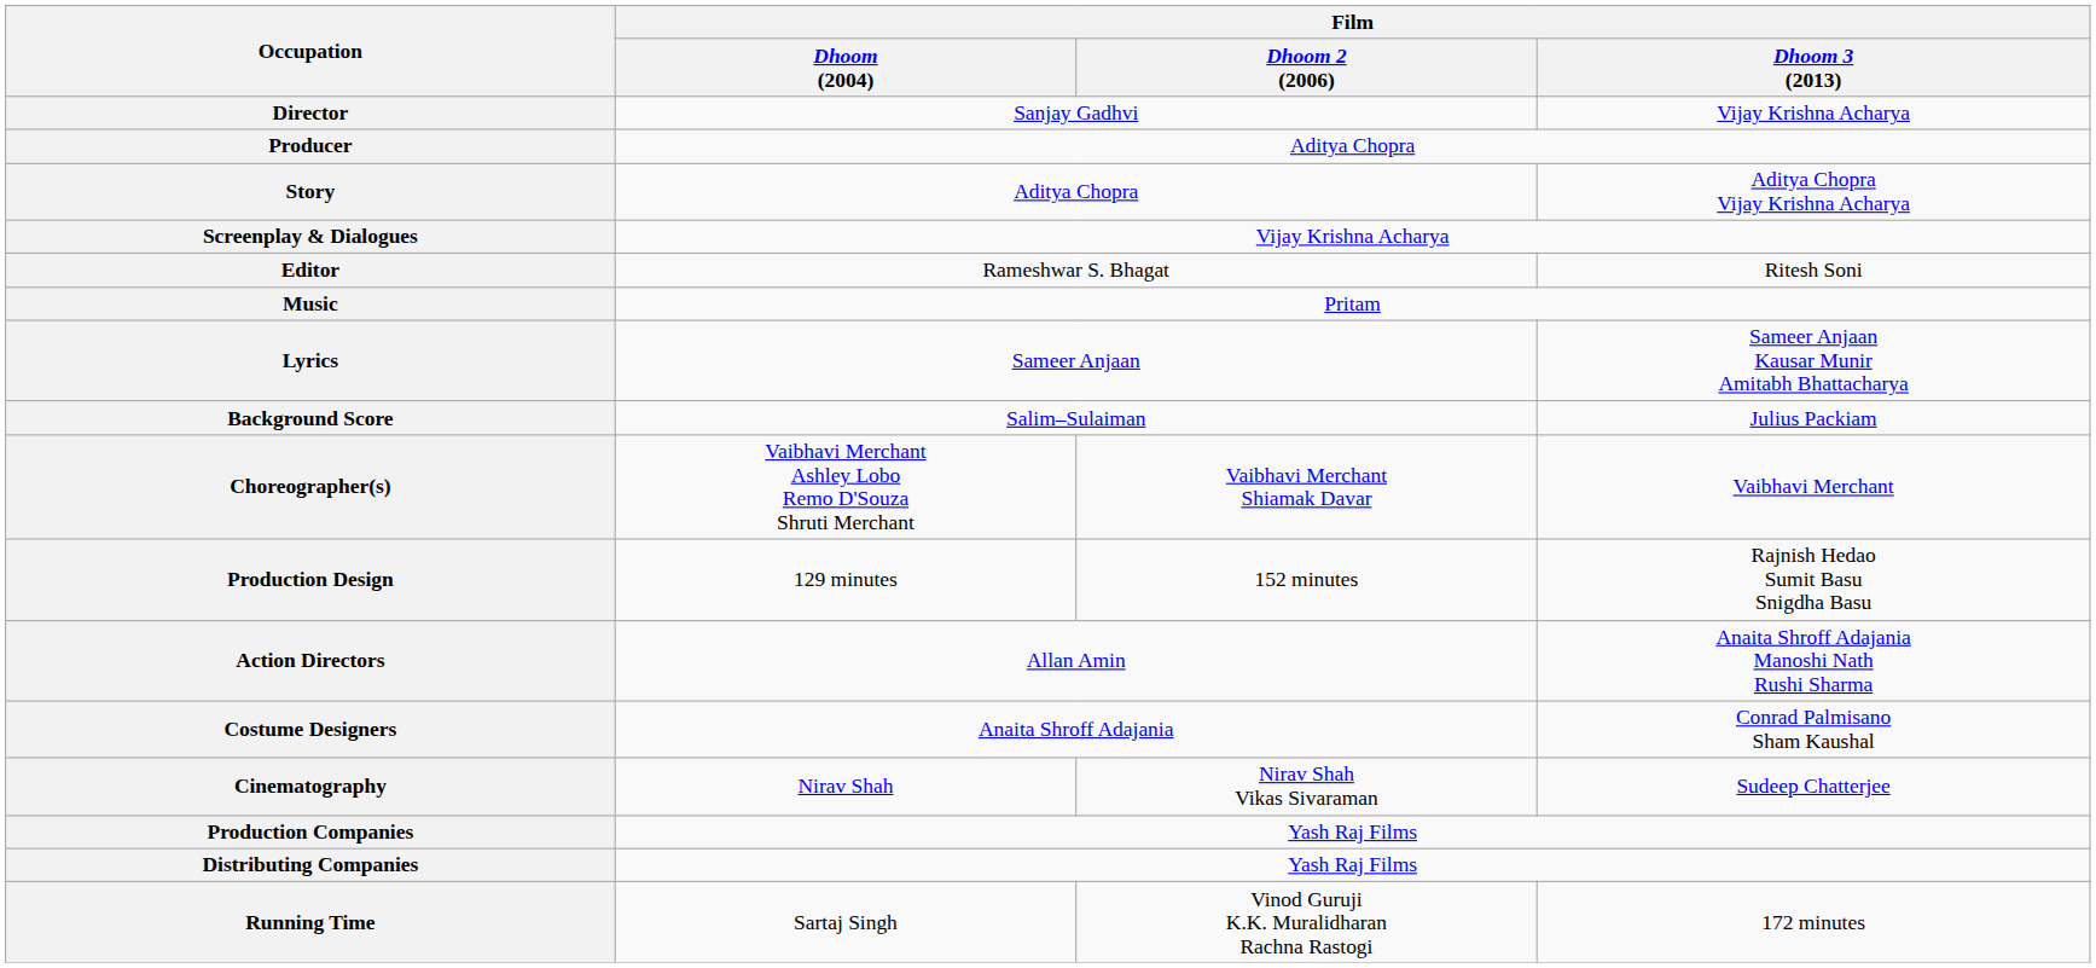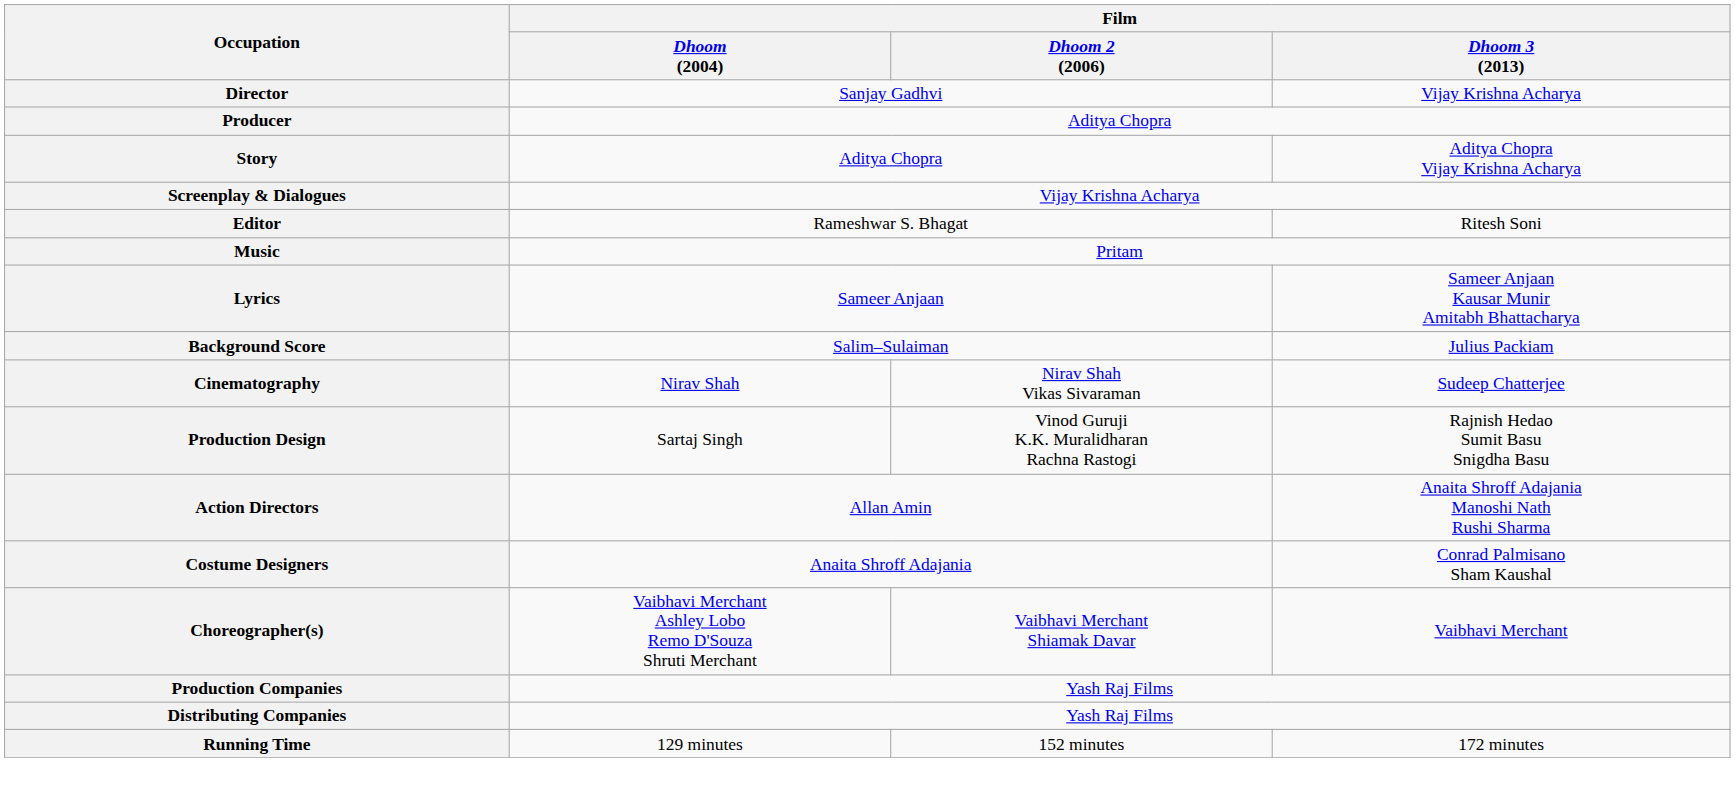rows swapped: Cinematography <-> Choreographer(s)
Production Design | Film / Dhoom (2004): 129 minutes -> Sartaj Singh
Production Design | Film / Dhoom 2 (2006): 152 minutes -> Vinod Guruji K.K. Muralidharan Rachna Rastogi
Running Time | Film / Dhoom (2004): Sartaj Singh -> 129 minutes
Running Time | Film / Dhoom 2 (2006): Vinod Guruji K.K. Muralidharan Rachna Rastogi -> 152 minutes
